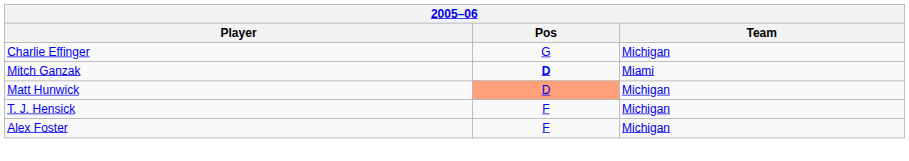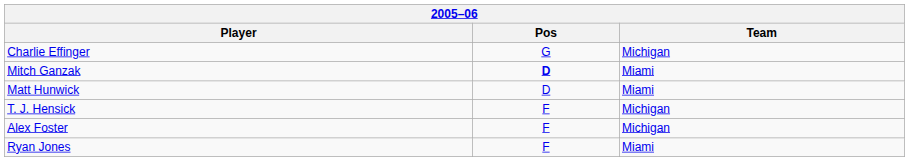Matt Hunwick | Pos: lightsalmon background -> no background
Matt Hunwick | Team: Michigan -> Miami
+ row: Ryan Jones | F | Miami
